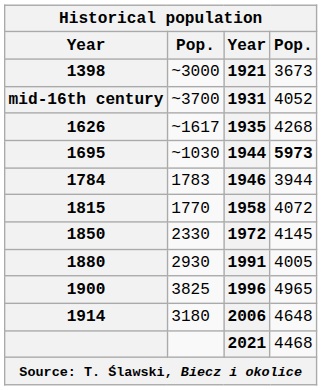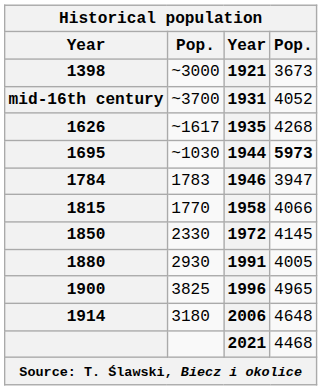1784 | column 4: 3944 -> 3947
1815 | column 4: 4072 -> 4066
